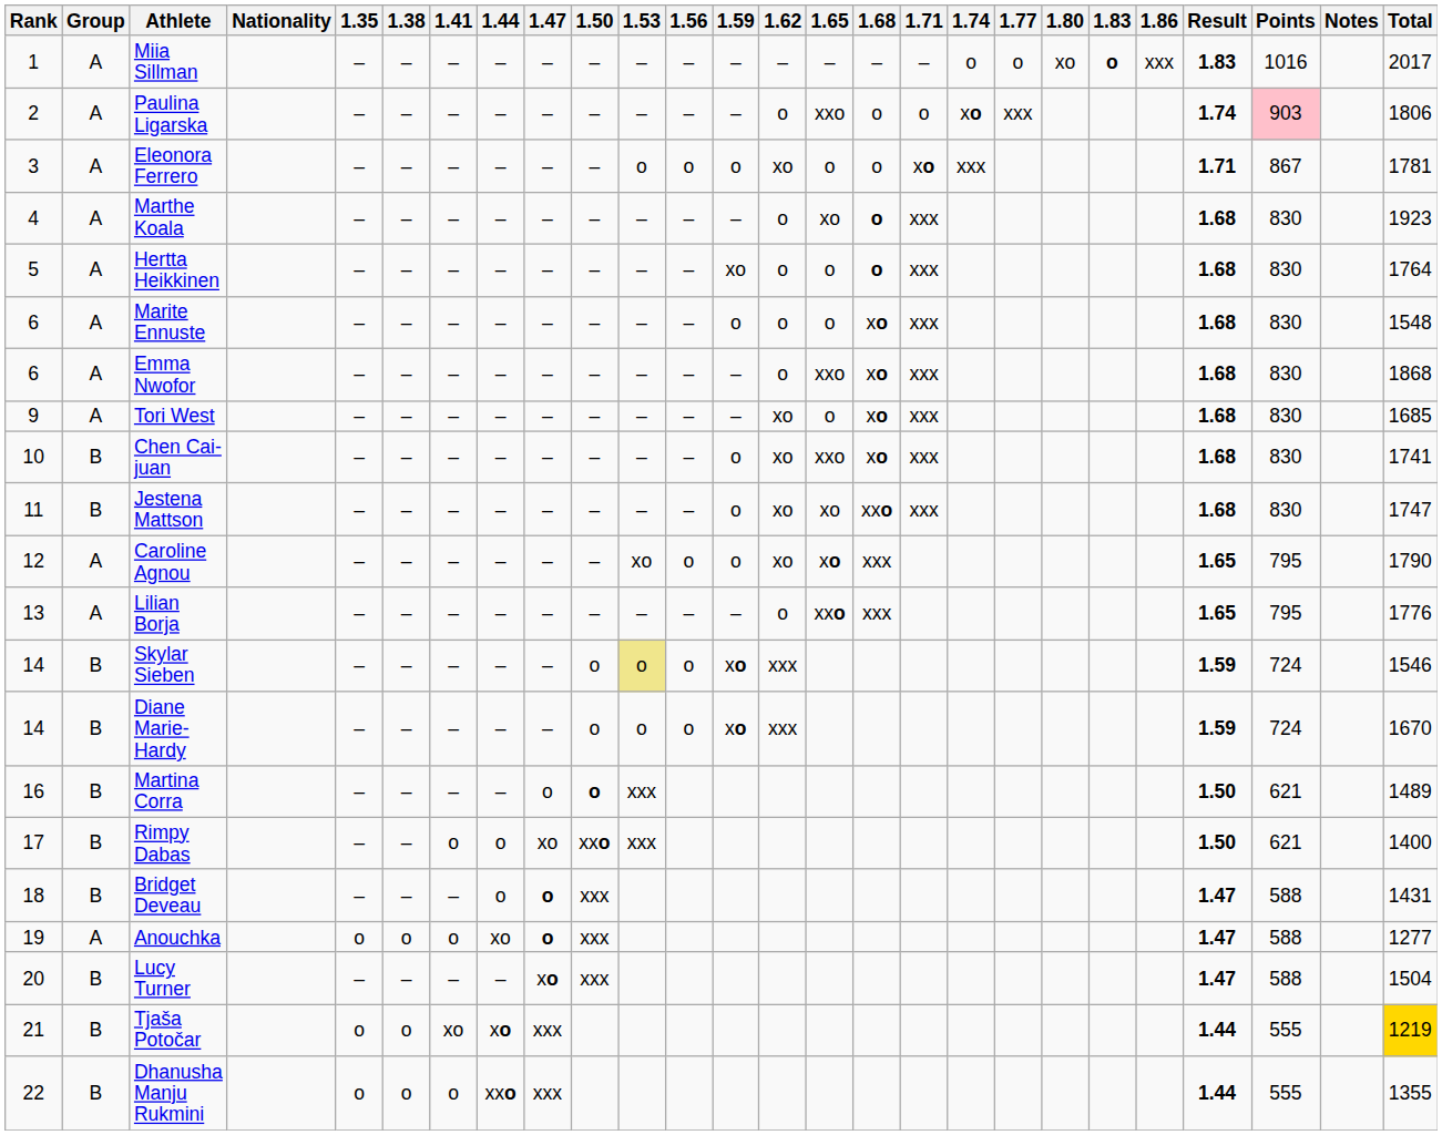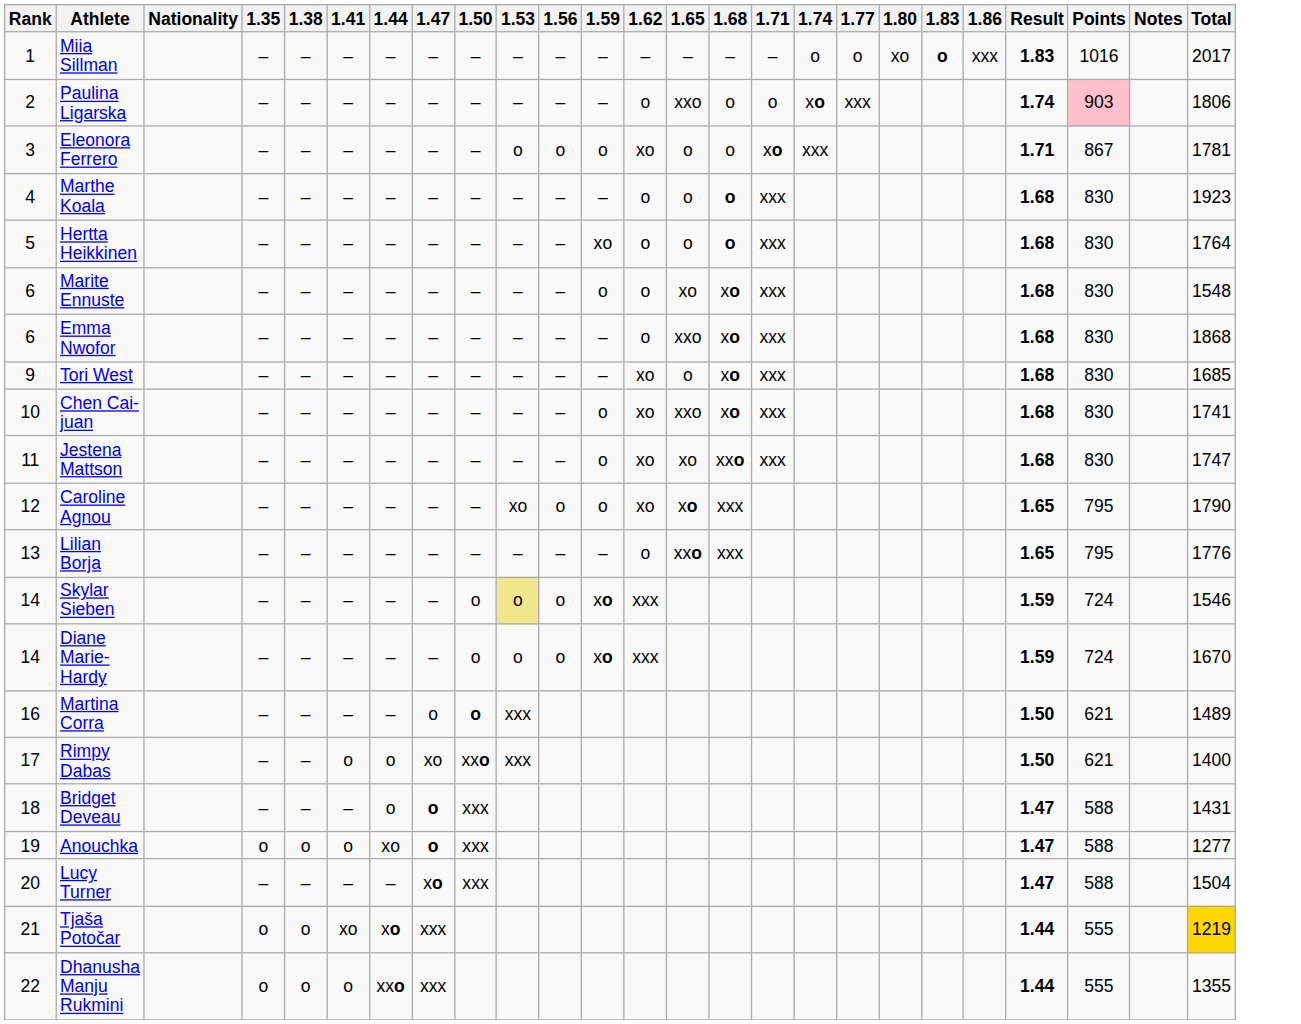- column: Group | A | A | A | A | A | A | A | A | B | B | A | A | B | B | B | B | B | A | B | B | B
Marthe Koala | 1.65: xo -> o
Marite Ennuste | 1.65: o -> xo
